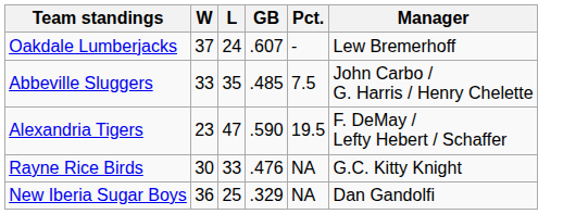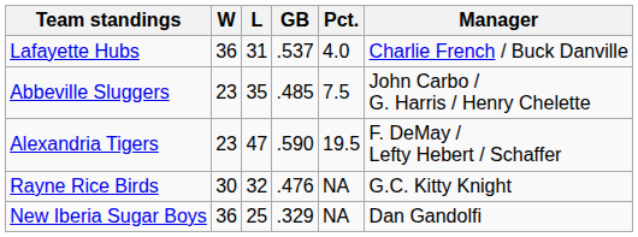- row: Oakdale Lumberjacks | 37 | 24 | .607 | - | Lew Bremerhoff
+ row: Lafayette Hubs | 36 | 31 | .537 | 4.0 | Charlie French / Buck Danville
Abbeville Sluggers | W: 33 -> 23
Rayne Rice Birds | L: 33 -> 32
